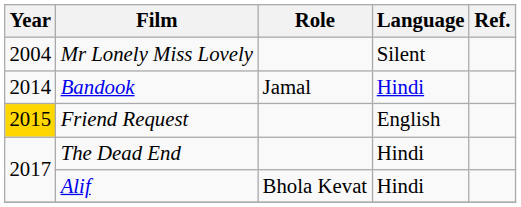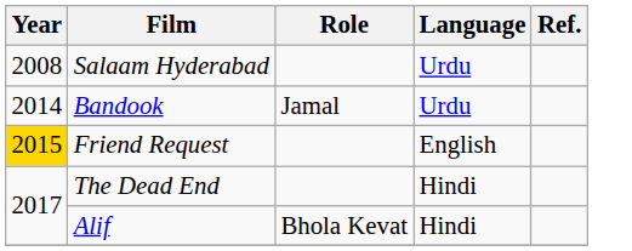- row: 2004 | Mr Lonely Miss Lovely | Silent
+ row: 2008 | Salaam Hyderabad | Urdu
Bandook | Language: Hindi -> Urdu
